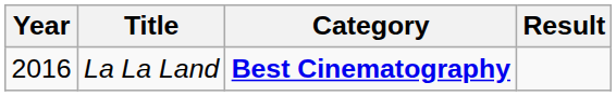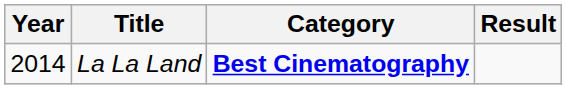La La Land | Year: 2016 -> 2014
